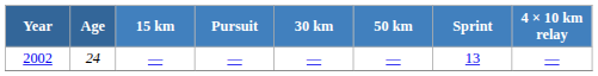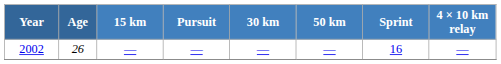2002 | Age: 24 -> 26
2002 | Sprint: 13 -> 16
